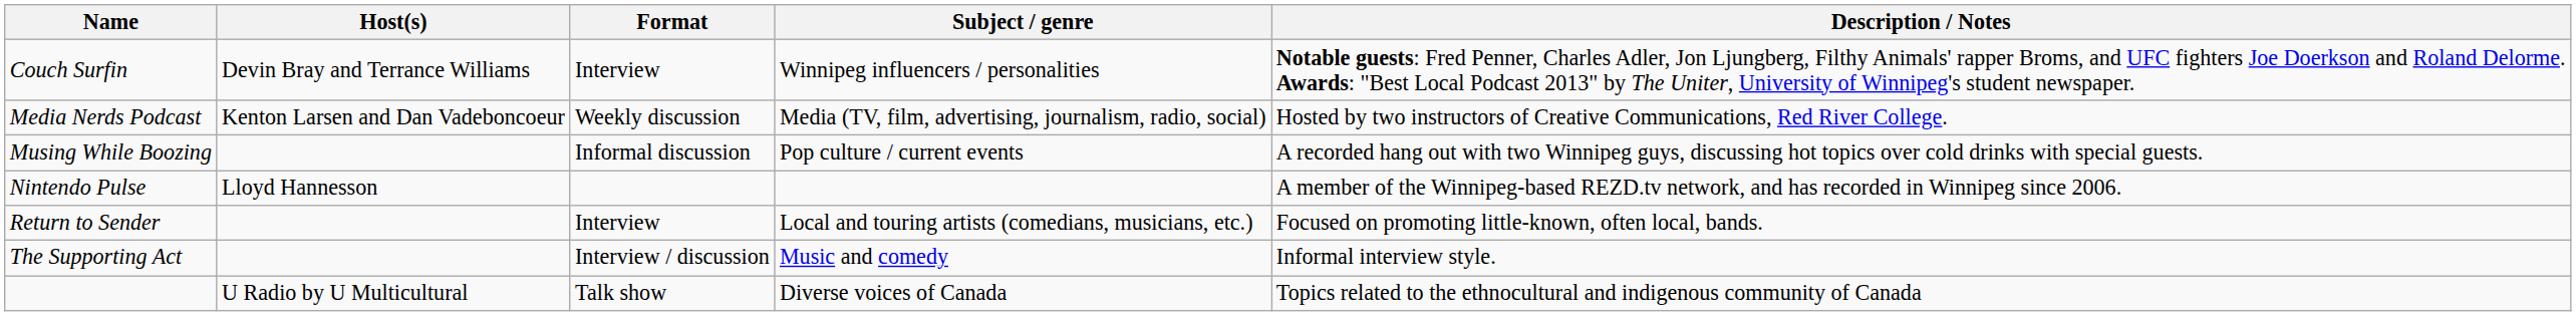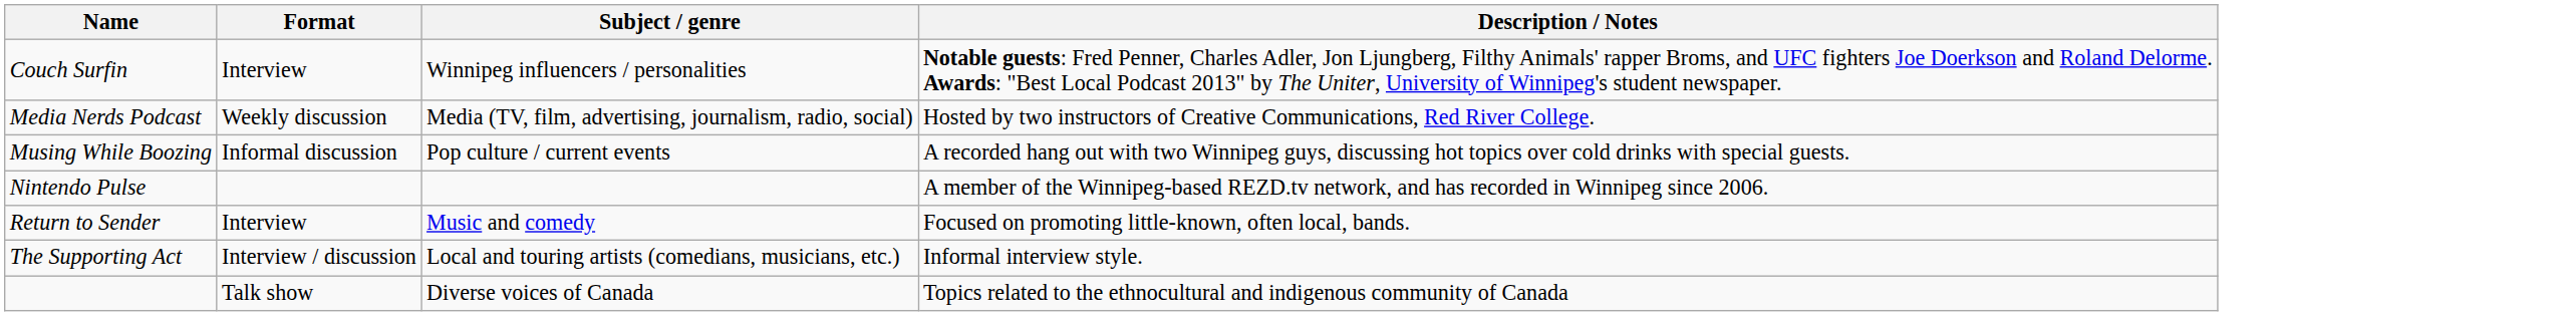- column: Host(s) | Devin Bray and Terrance Williams | Kenton Larsen and Dan Vadeboncoeur | Lloyd Hannesson | U Radio by U Multicultural
Return to Sender | Subject / genre: Local and touring artists (comedians, musicians, etc.) -> Music and comedy
The Supporting Act | Subject / genre: Music and comedy -> Local and touring artists (comedians, musicians, etc.)
